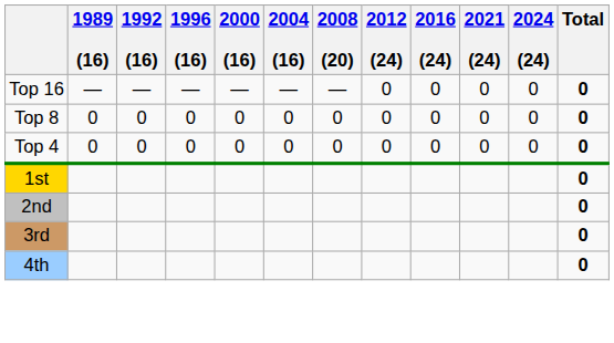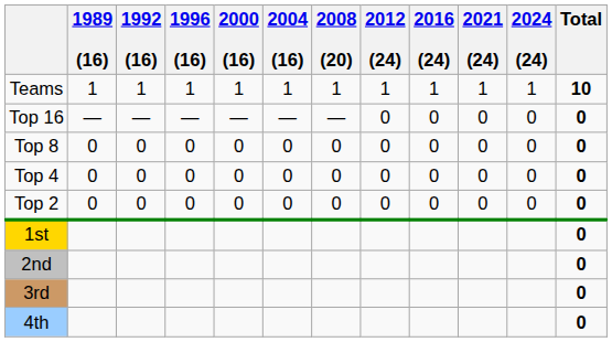+ row: Teams | 1 | 1 | 1 | 1 | 1 | 1 | 1 | 1 | 1 | 1 | 10
+ row: Top 2 | 0 | 0 | 0 | 0 | 0 | 0 | 0 | 0 | 0 | 0 | 0
